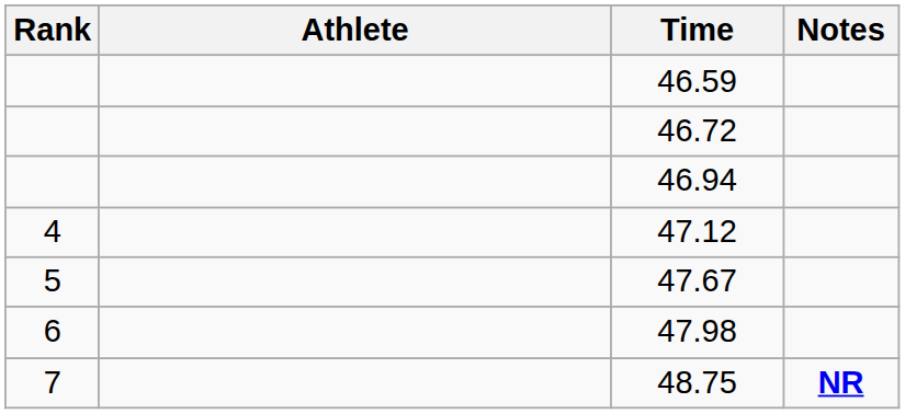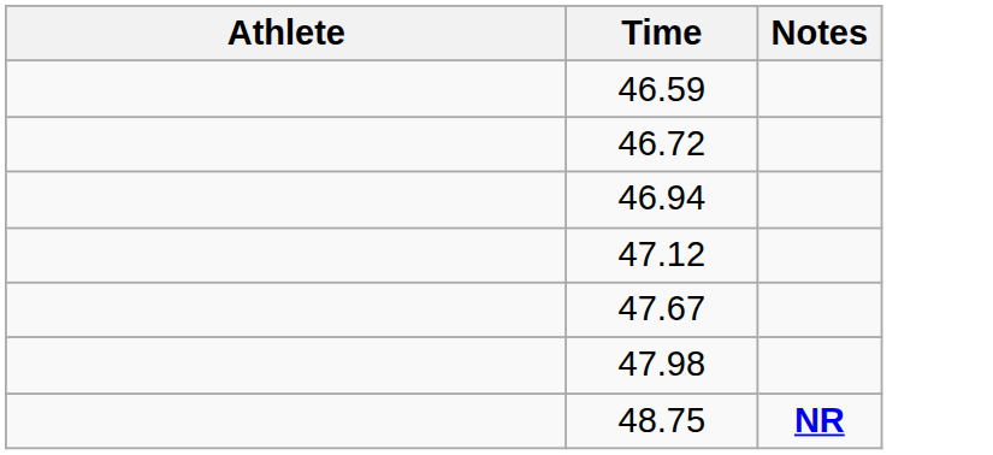- column: Rank | 4 | 5 | 6 | 7
